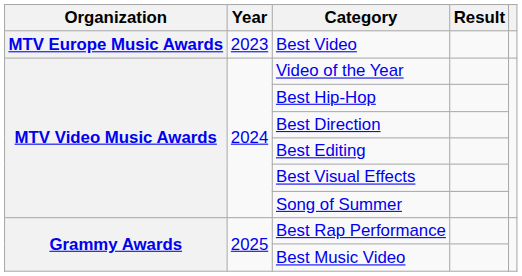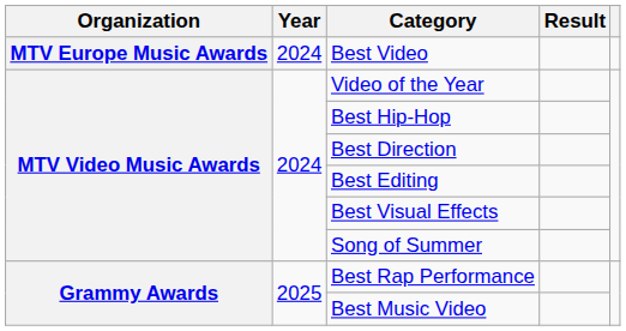Best Video | Year: 2023 -> 2024
